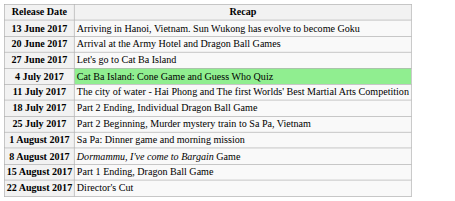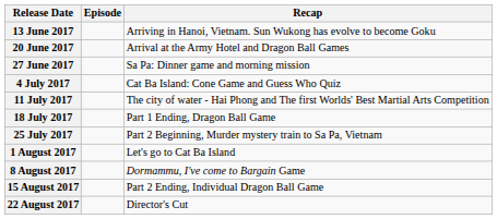+ column: Episode
27 June 2017 | Recap: Let's go to Cat Ba Island -> Sa Pa: Dinner game and morning mission
4 July 2017 | Recap: lightgreen background -> no background
18 July 2017 | Recap: Part 2 Ending, Individual Dragon Ball Game -> Part 1 Ending, Dragon Ball Game
1 August 2017 | Recap: Sa Pa: Dinner game and morning mission -> Let's go to Cat Ba Island
15 August 2017 | Recap: Part 1 Ending, Dragon Ball Game -> Part 2 Ending, Individual Dragon Ball Game
